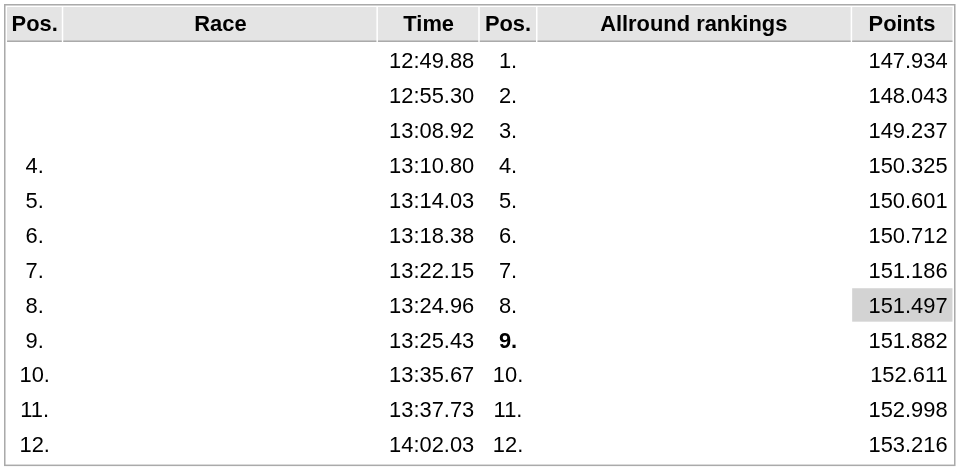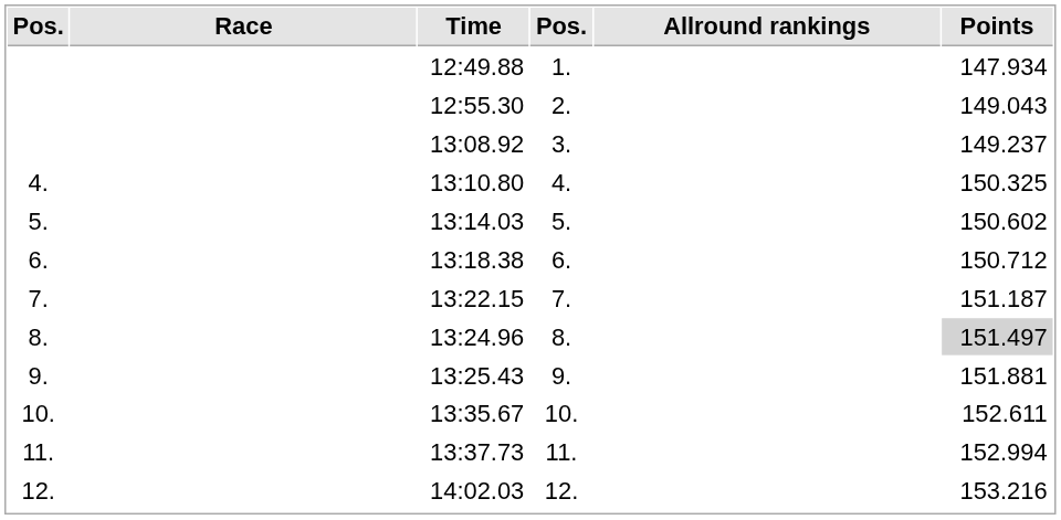12:55.30 | Points: 148.043 -> 149.043
13:14.03 | Points: 150.601 -> 150.602
13:22.15 | Points: 151.186 -> 151.187
13:25.43 | column 4: bold -> normal
13:25.43 | Points: 151.882 -> 151.881
13:37.73 | Points: 152.998 -> 152.994
